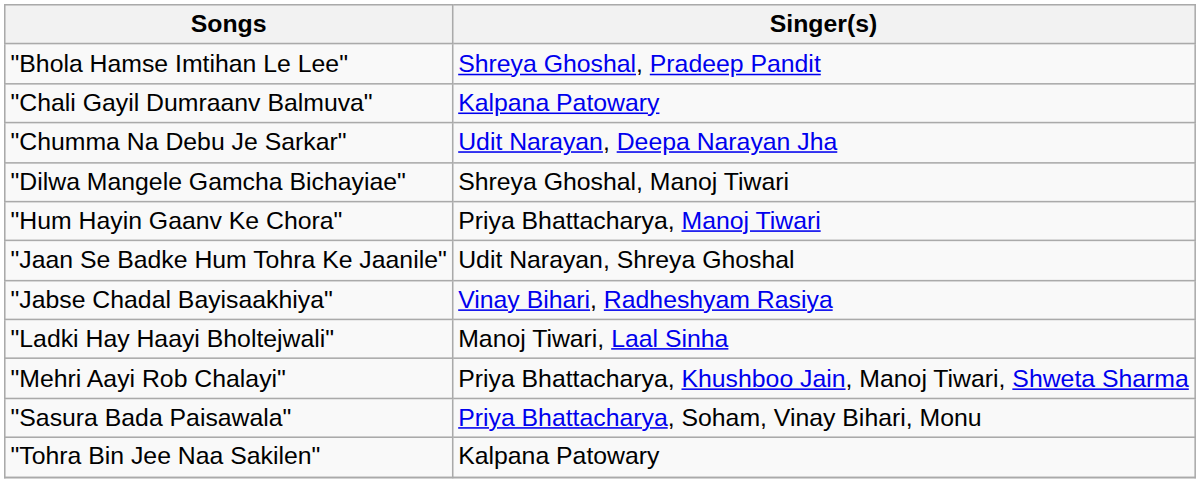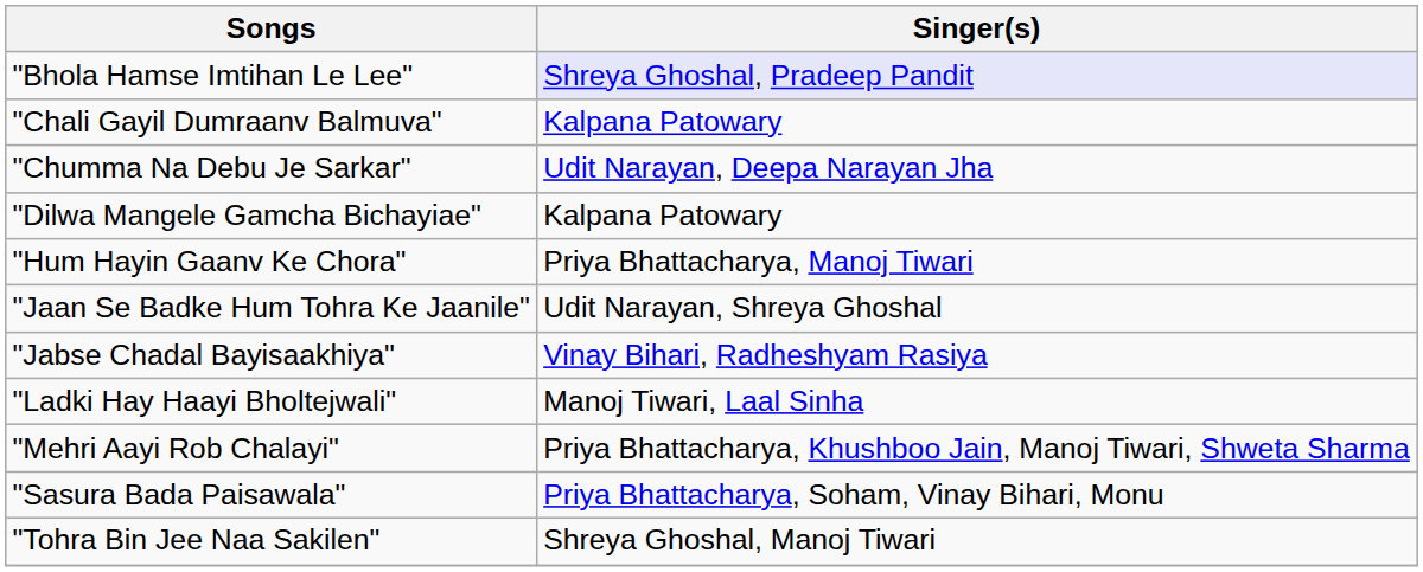"Bhola Hamse Imtihan Le Lee" | Singer(s): no background -> lavender background
"Dilwa Mangele Gamcha Bichayiae" | Singer(s): Shreya Ghoshal, Manoj Tiwari -> Kalpana Patowary
"Tohra Bin Jee Naa Sakilen" | Singer(s): Kalpana Patowary -> Shreya Ghoshal, Manoj Tiwari
